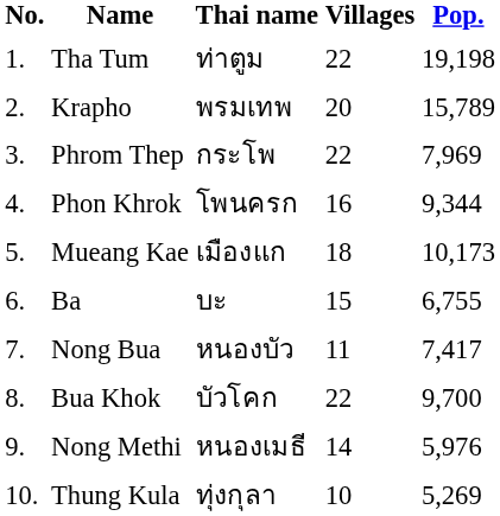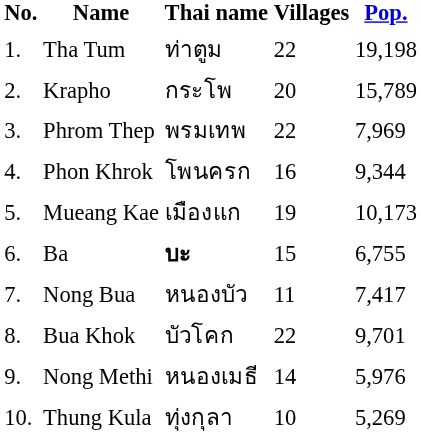Krapho | Thai name: พรมเทพ -> กระโพ
Phrom Thep | Thai name: กระโพ -> พรมเทพ
Mueang Kae | Villages: 18 -> 19
Ba | Thai name: normal -> bold
Bua Khok | Pop.: 9,700 -> 9,701
